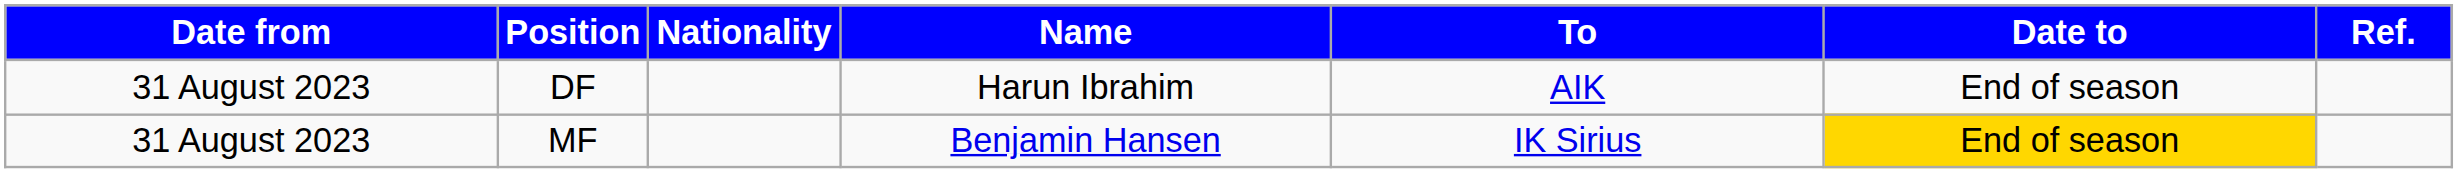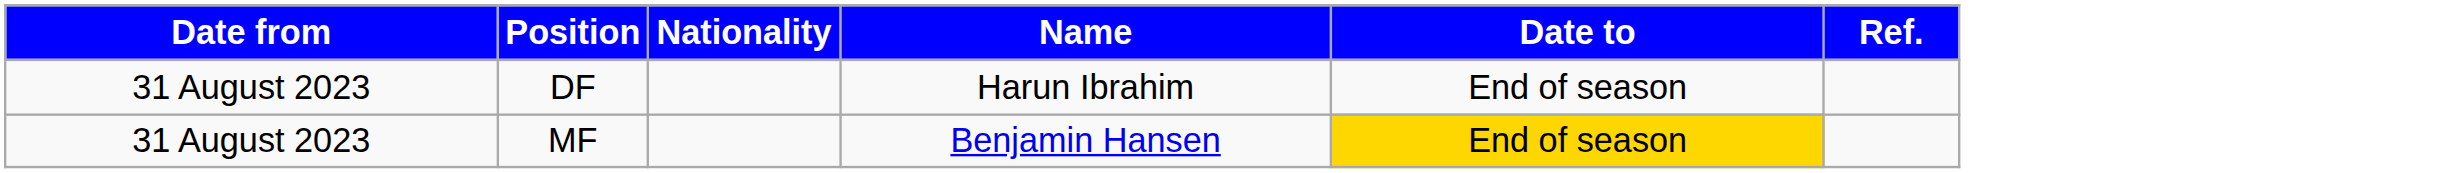- column: To | AIK | IK Sirius
